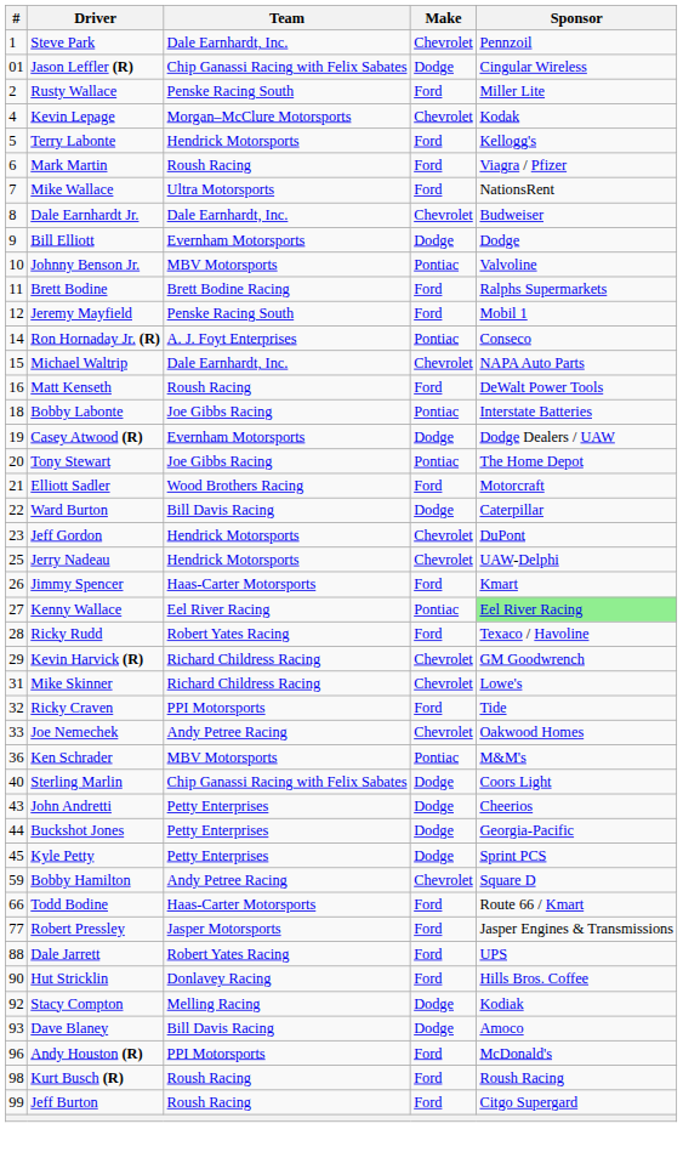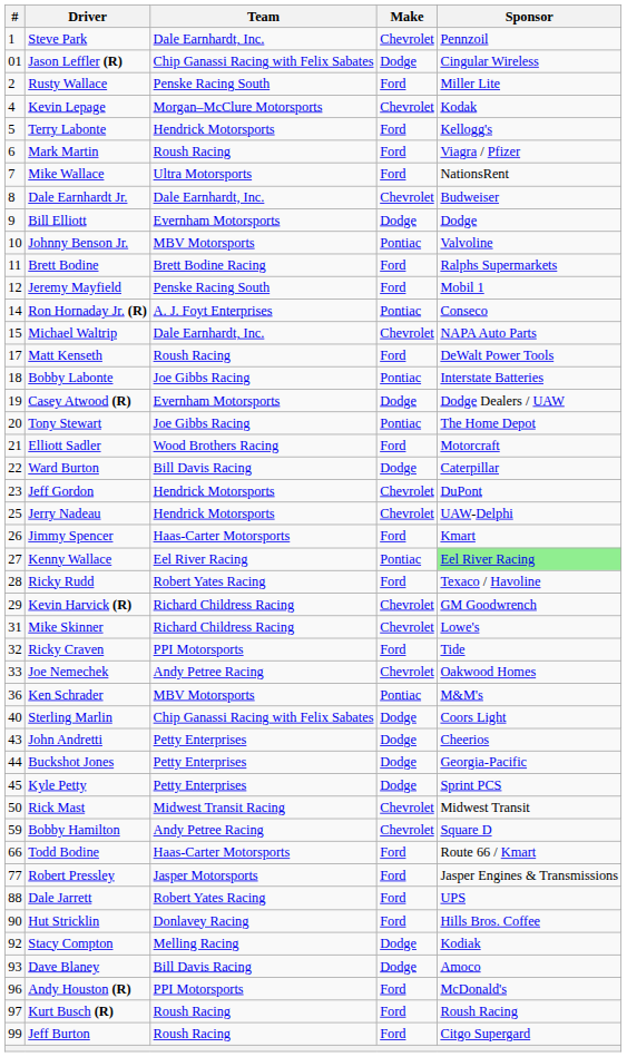Matt Kenseth | #: 16 -> 17
+ row: 50 | Rick Mast | Midwest Transit Racing | Chevrolet | Midwest Transit
Kurt Busch (R) | #: 98 -> 97
